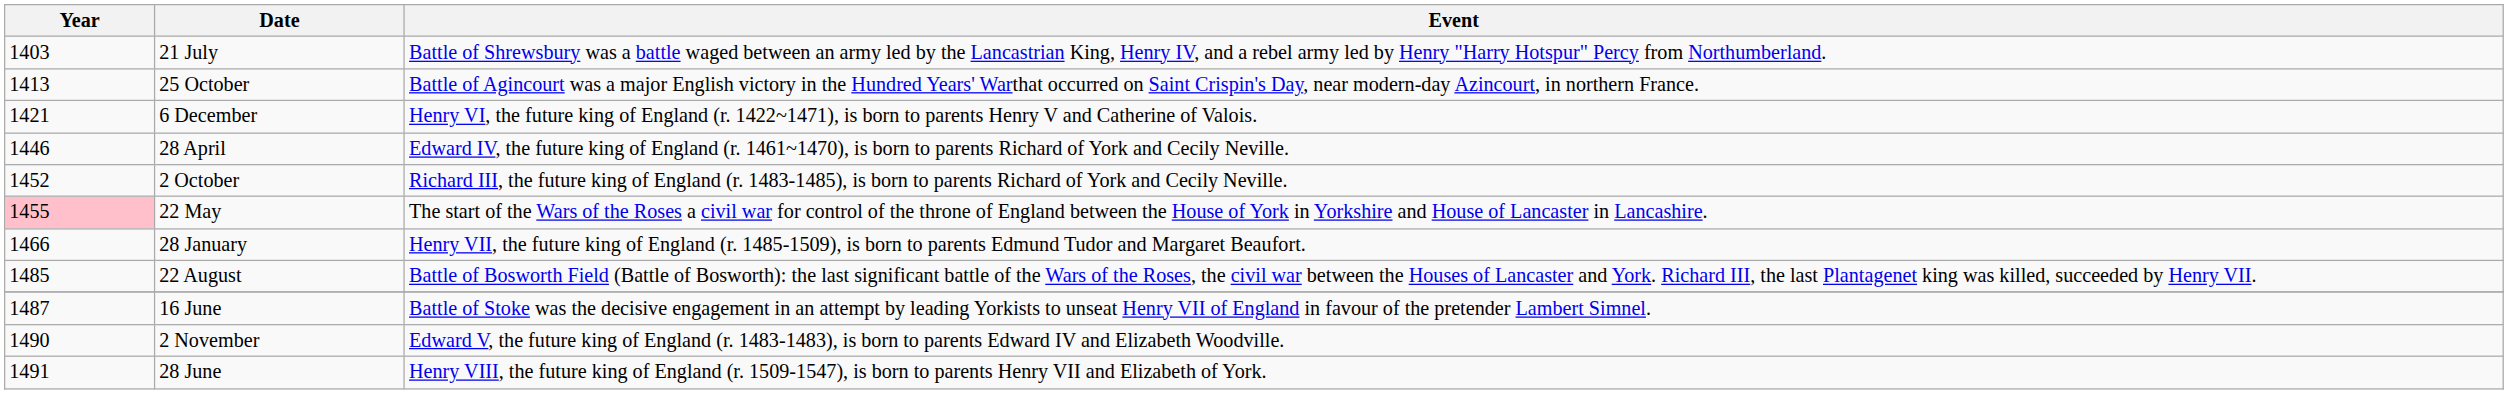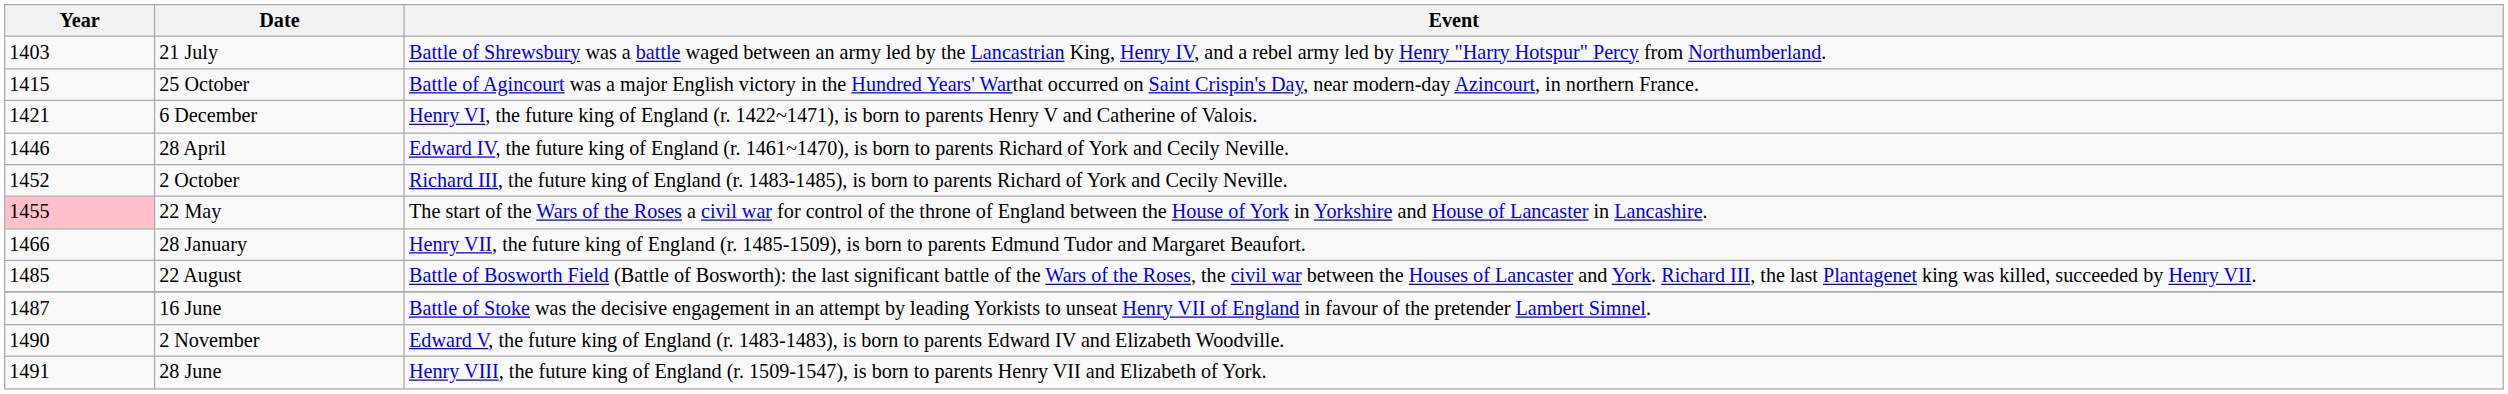25 October | Year: 1413 -> 1415
